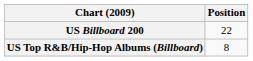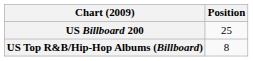US Billboard 200 | Position: 22 -> 25
